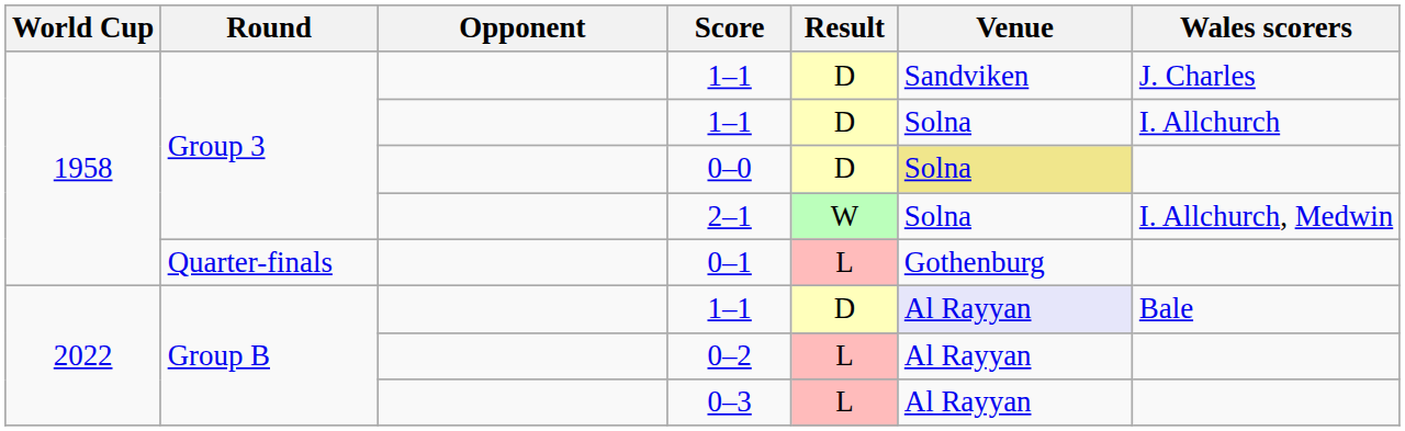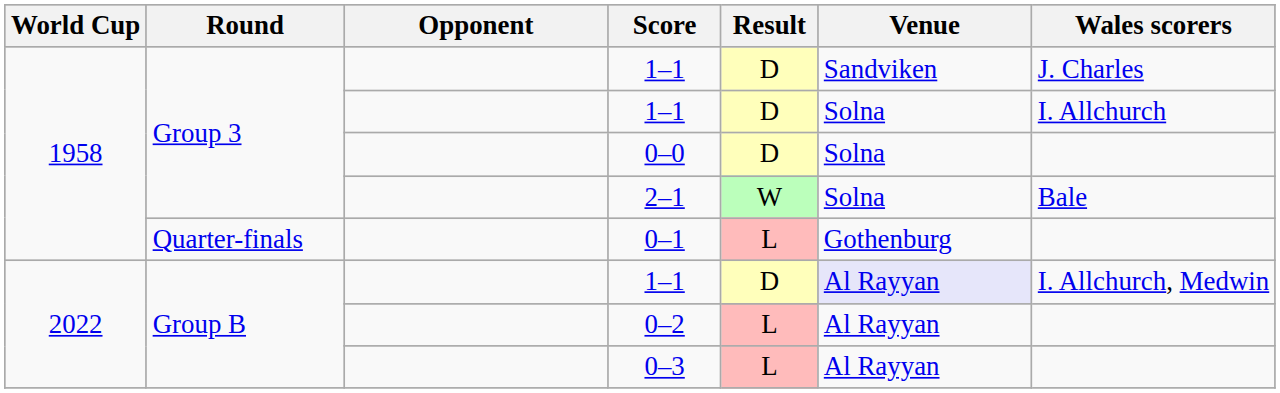0–0 | Venue: khaki background -> no background
2–1 | Wales scorers: I. Allchurch, Medwin -> Bale
Group B / 1–1 | Wales scorers: Bale -> I. Allchurch, Medwin
